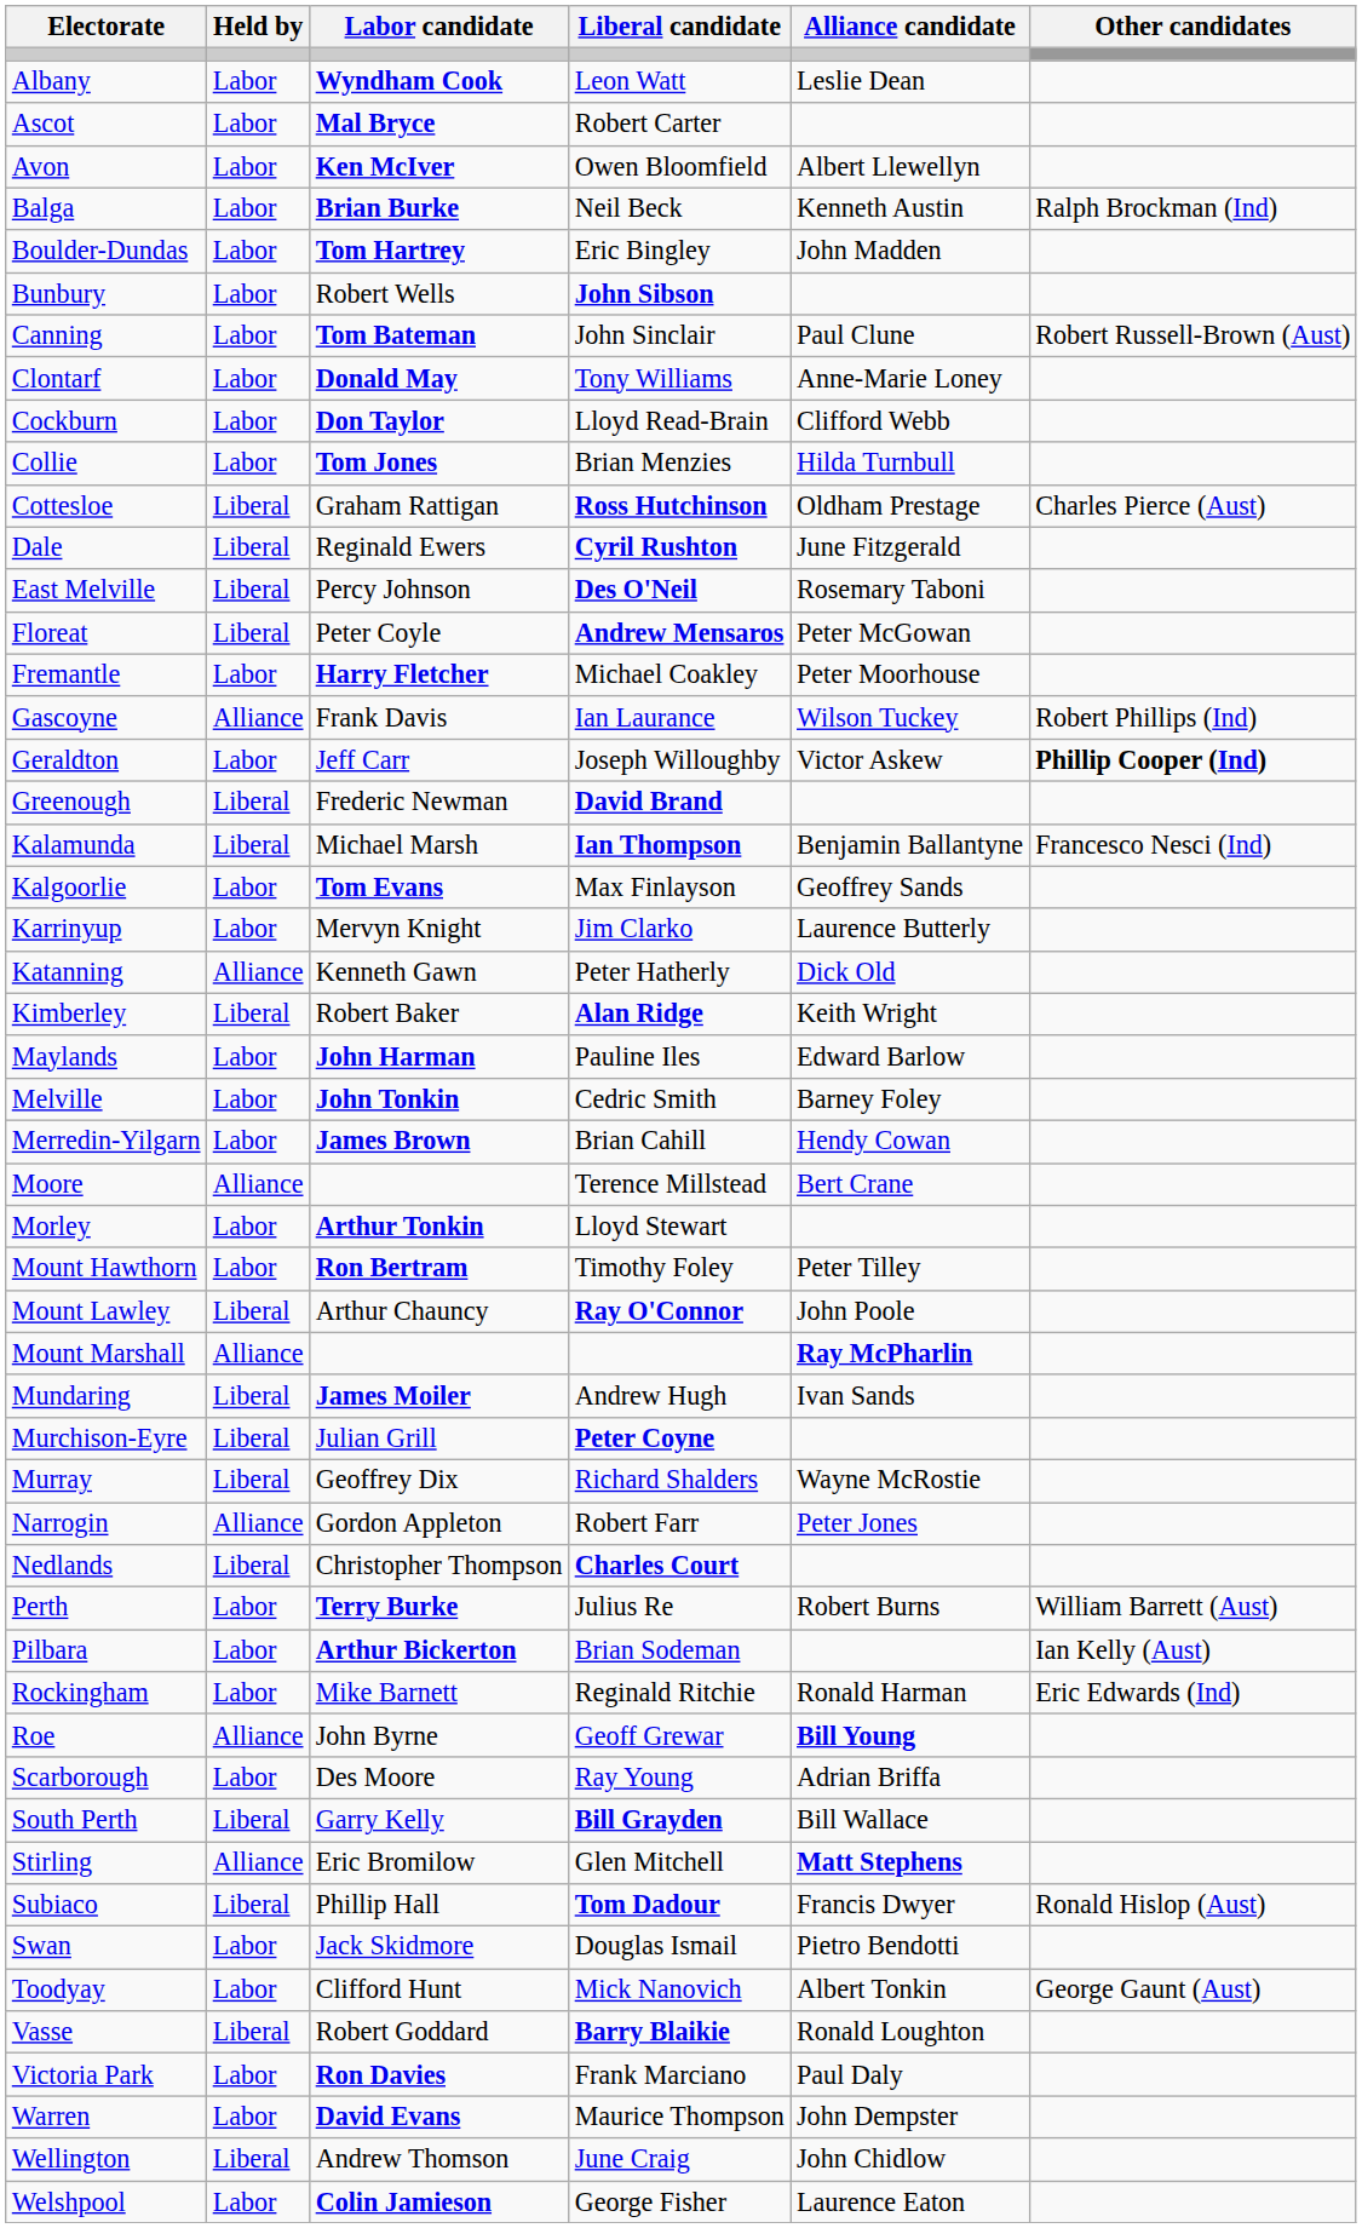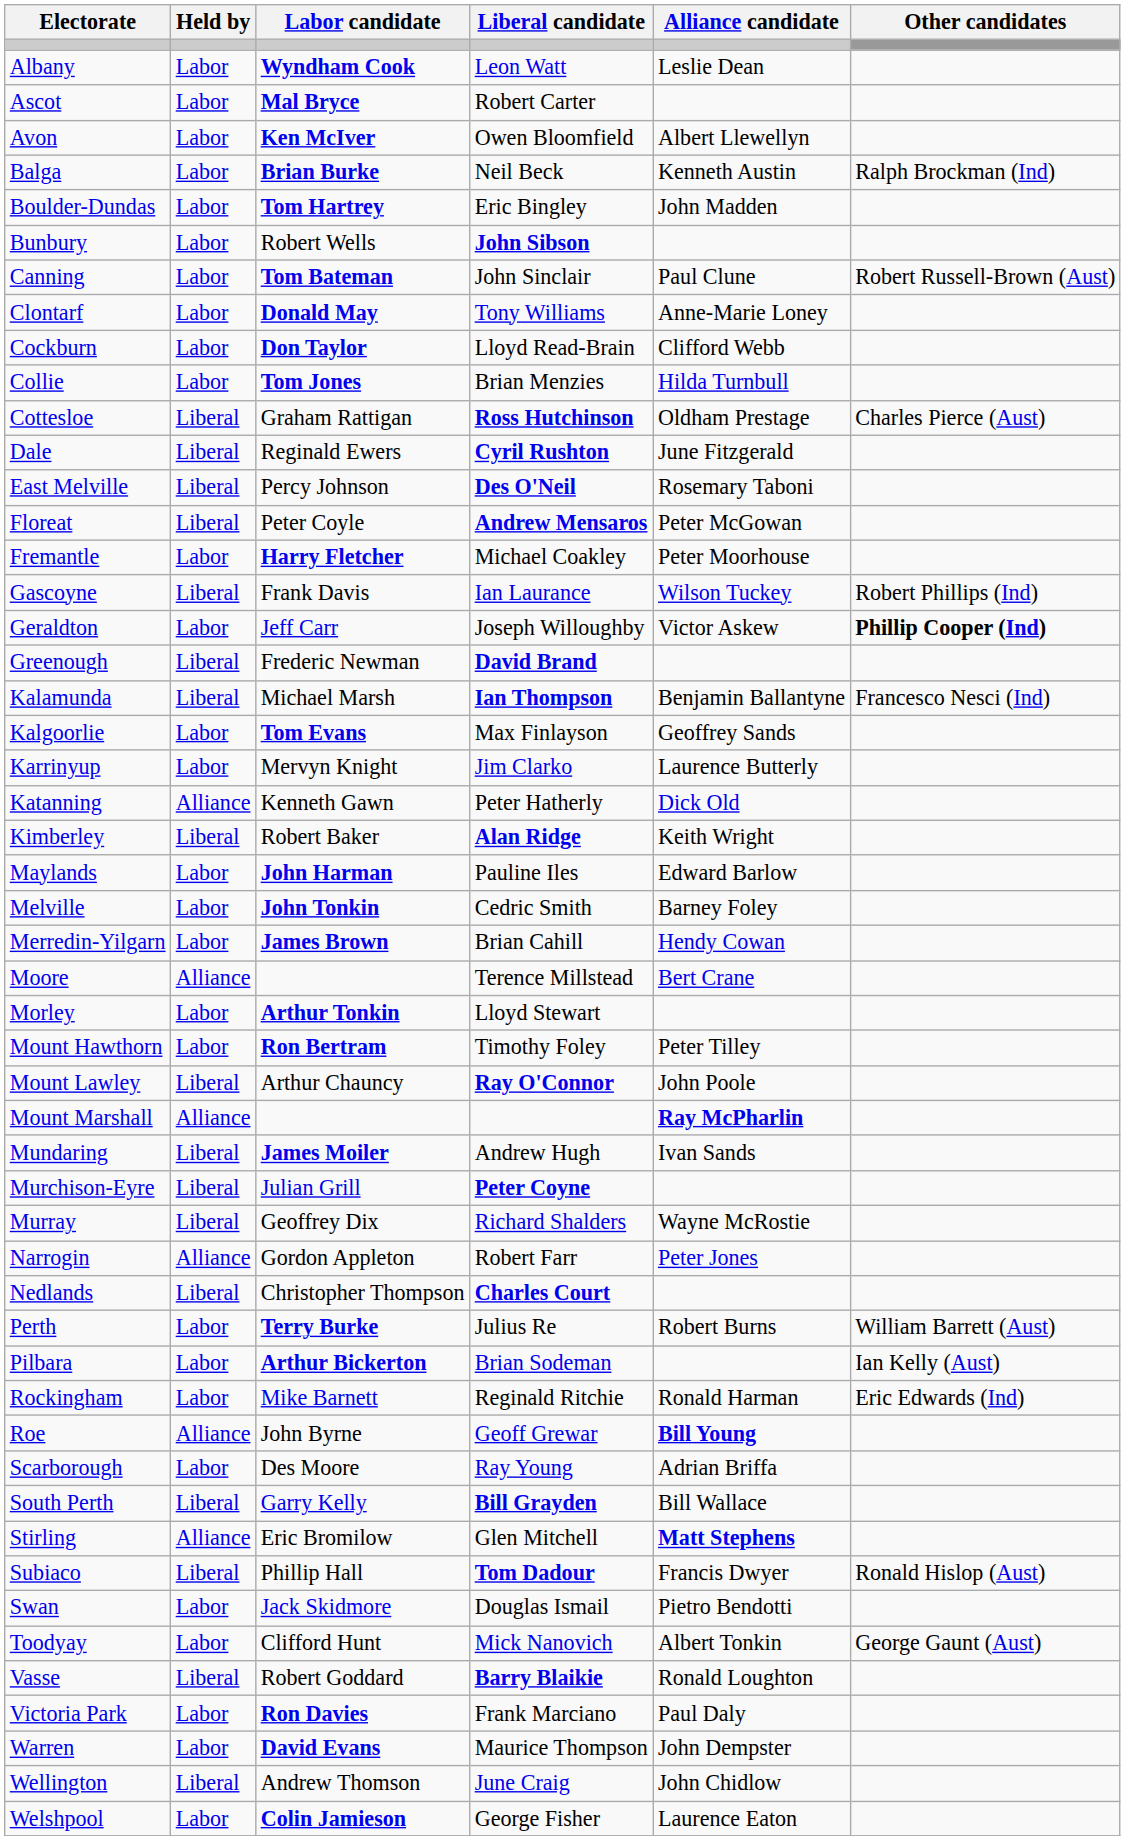Gascoyne | Held by: Alliance -> Liberal
